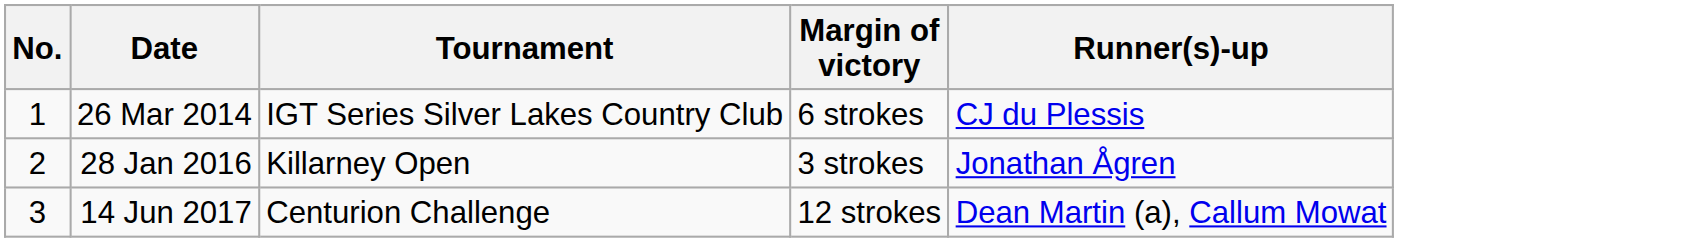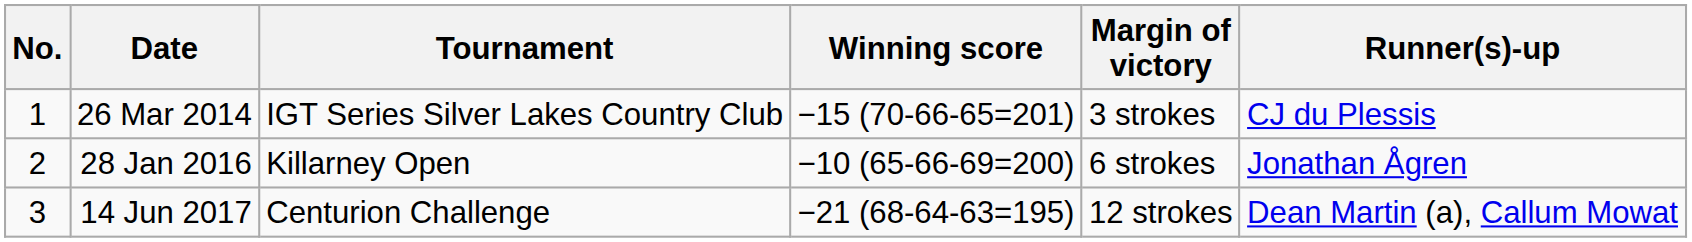+ column: Winning score | −15 (70-66-65=201) | −10 (65-66-69=200) | −21 (68-64-63=195)
26 Mar 2014 | Margin of victory: 6 strokes -> 3 strokes
28 Jan 2016 | Margin of victory: 3 strokes -> 6 strokes
